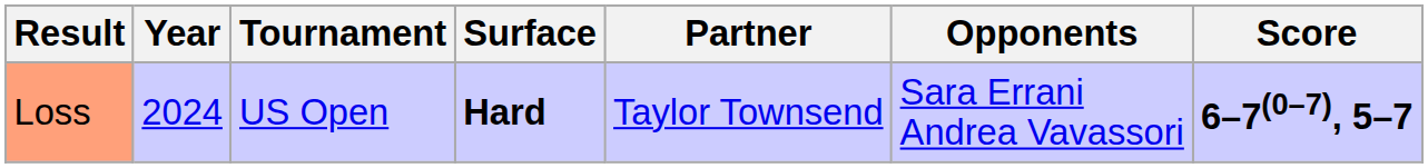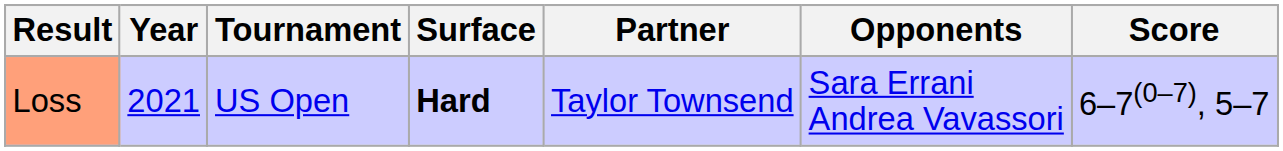Loss | Year: 2024 -> 2021
Loss | Score: bold -> normal
